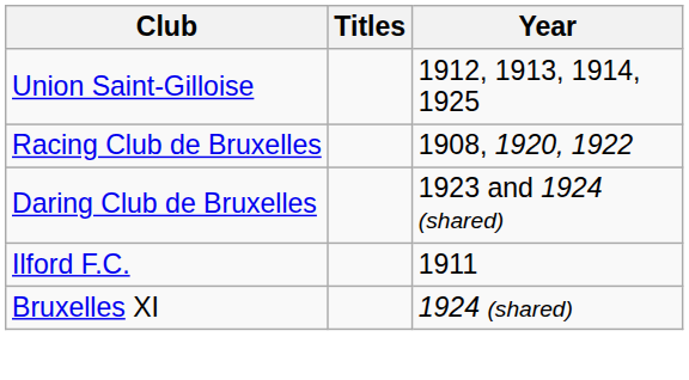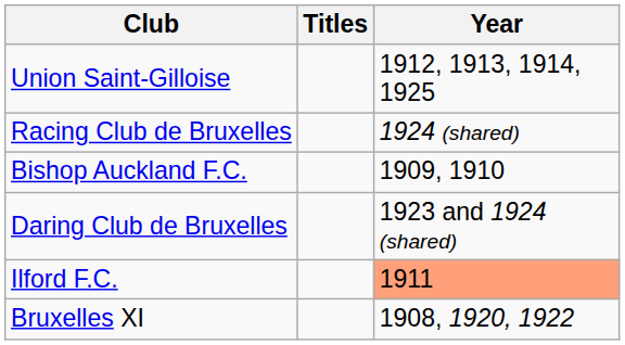Racing Club de Bruxelles | Year: 1908, 1920, 1922 -> 1924 (shared)
+ row: Bishop Auckland F.C. | 1909, 1910
Ilford F.C. | Year: no background -> lightsalmon background
Bruxelles XI | Year: 1924 (shared) -> 1908, 1920, 1922
